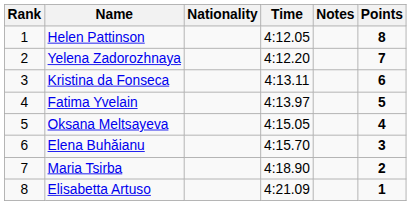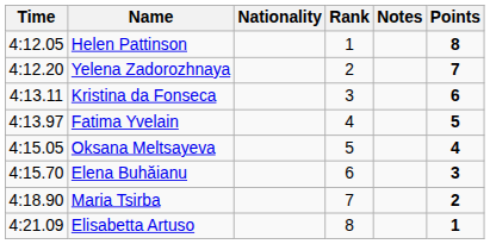columns swapped: Rank <-> Time
